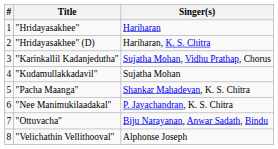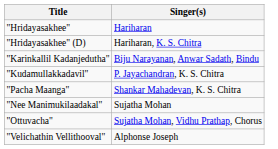- column: # | 1 | 2 | 3 | 4 | 5 | 6 | 7 | 8
"Karinkallil Kadanjedutha" | Singer(s): Sujatha Mohan, Vidhu Prathap, Chorus -> Biju Narayanan, Anwar Sadath, Bindu
"Kudamullakkadavil" | Singer(s): Sujatha Mohan -> P. Jayachandran, K. S. Chitra
"Nee Manimukilaadakal" | Singer(s): P. Jayachandran, K. S. Chitra -> Sujatha Mohan
"Ottuvacha" | Singer(s): Biju Narayanan, Anwar Sadath, Bindu -> Sujatha Mohan, Vidhu Prathap, Chorus
